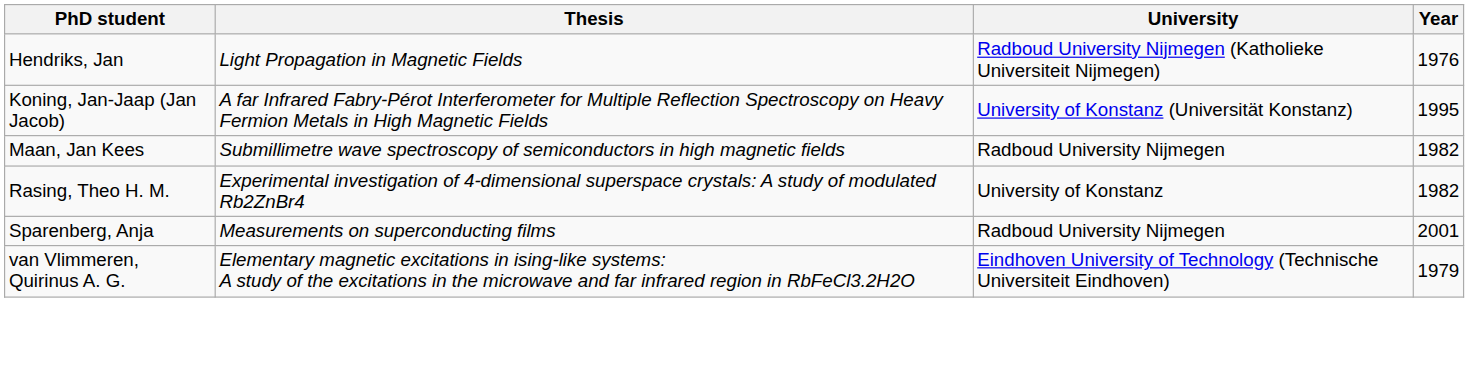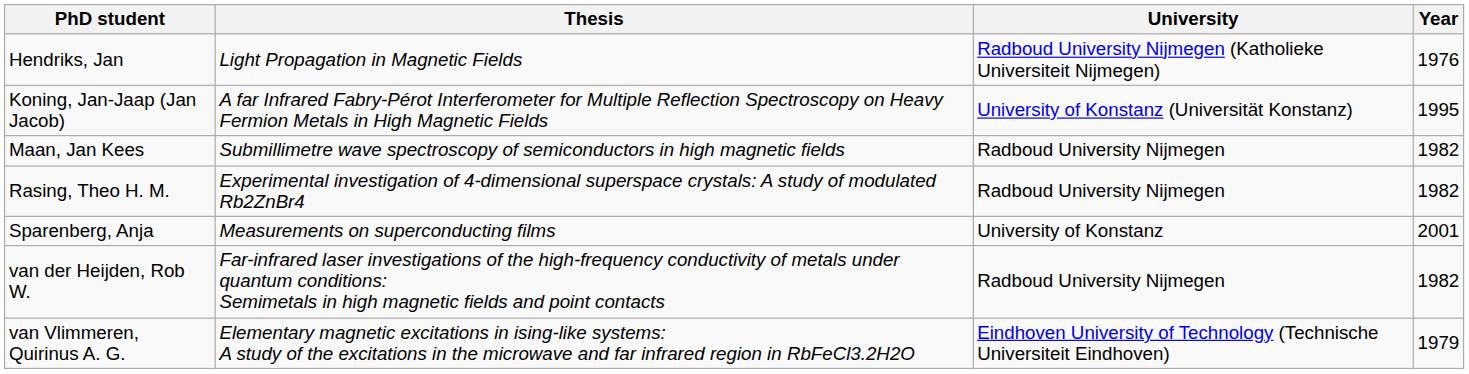Rasing, Theo H. M. | University: University of Konstanz -> Radboud University Nijmegen
Sparenberg, Anja | University: Radboud University Nijmegen -> University of Konstanz
+ row: van der Heijden, Rob W. | Far-infrared laser investigations of the high-frequency conductivity of metals under quantum conditions: Semimetals in high magnetic fields and point contacts | Radboud University Nijmegen | 1982
